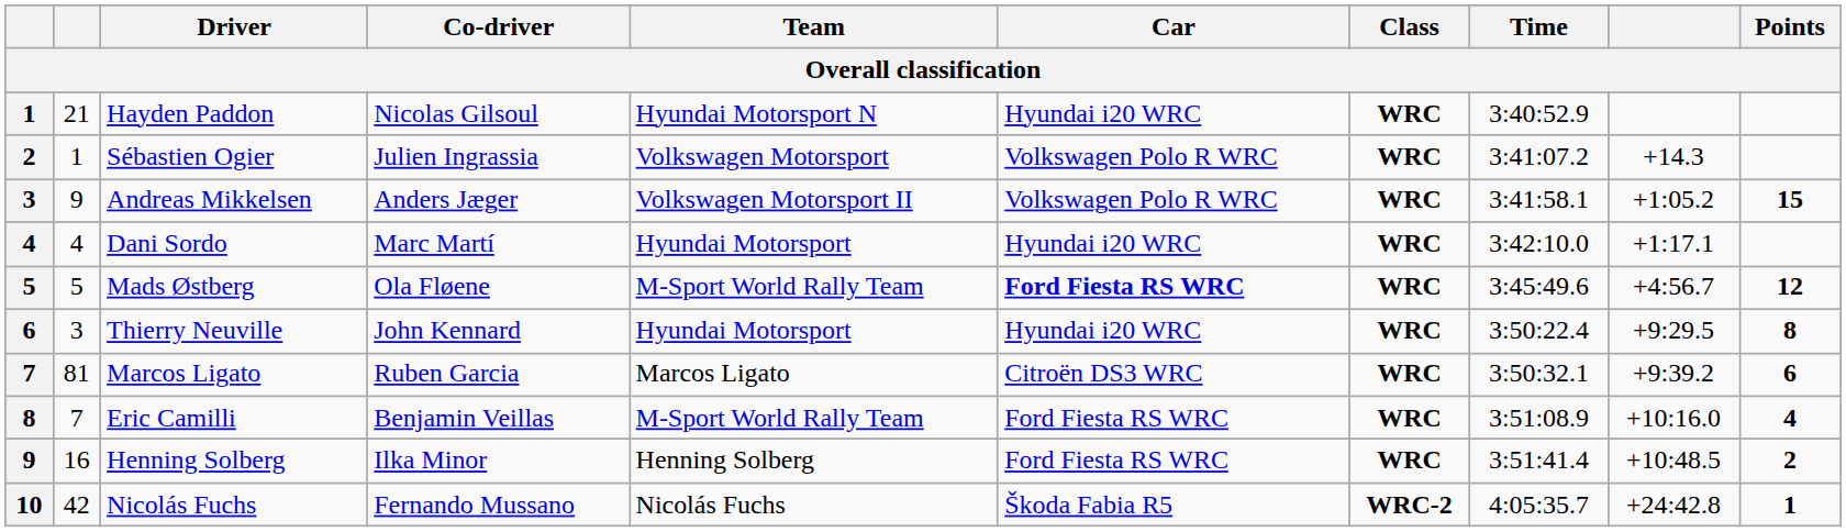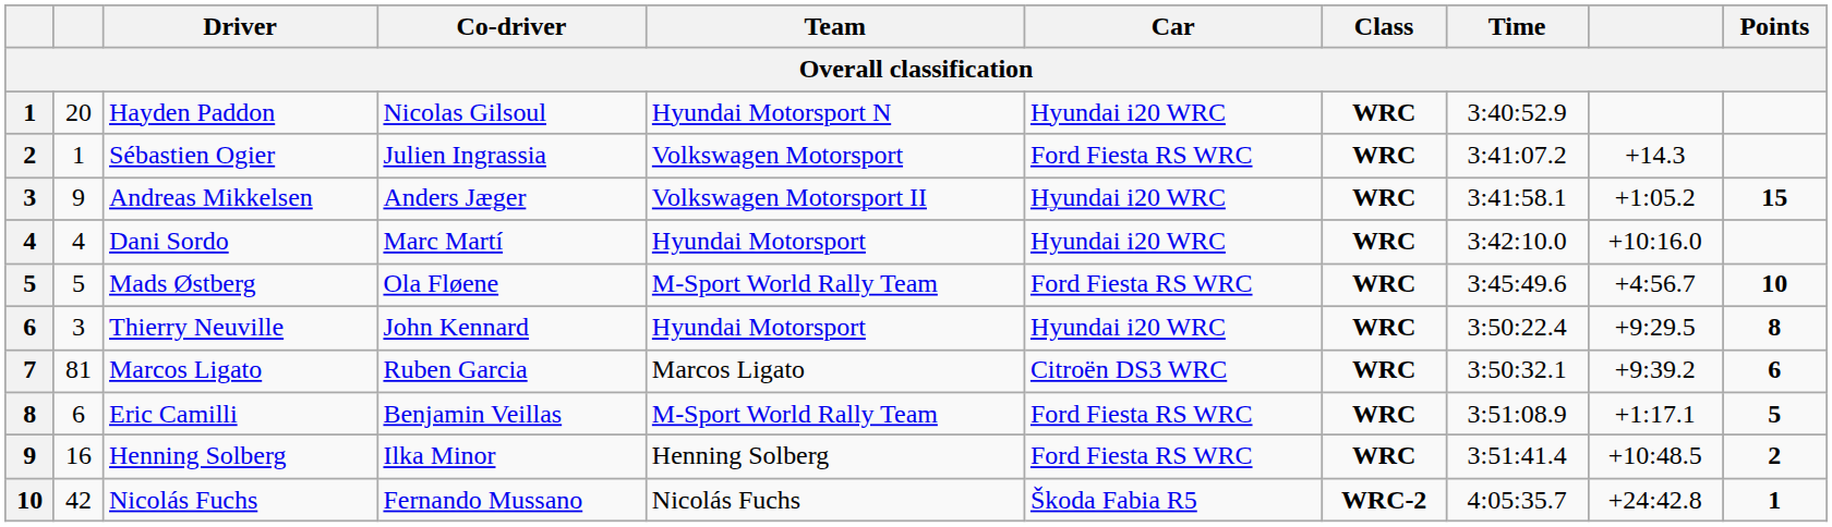Hayden Paddon | column 2: 21 -> 20
Sébastien Ogier | Car: Volkswagen Polo R WRC -> Ford Fiesta RS WRC
Andreas Mikkelsen | Car: Volkswagen Polo R WRC -> Hyundai i20 WRC
Dani Sordo | column 9: +1:17.1 -> +10:16.0
Mads Østberg | Car: bold -> normal
Mads Østberg | Points: 12 -> 10
Eric Camilli | column 2: 7 -> 6
Eric Camilli | column 9: +10:16.0 -> +1:17.1
Eric Camilli | Points: 4 -> 5
